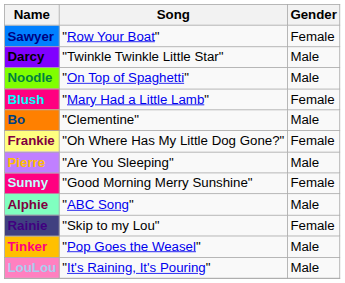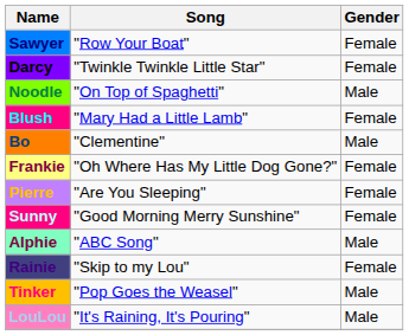Darcy | Gender: Male -> Female
Pierre | Gender: Male -> Female
